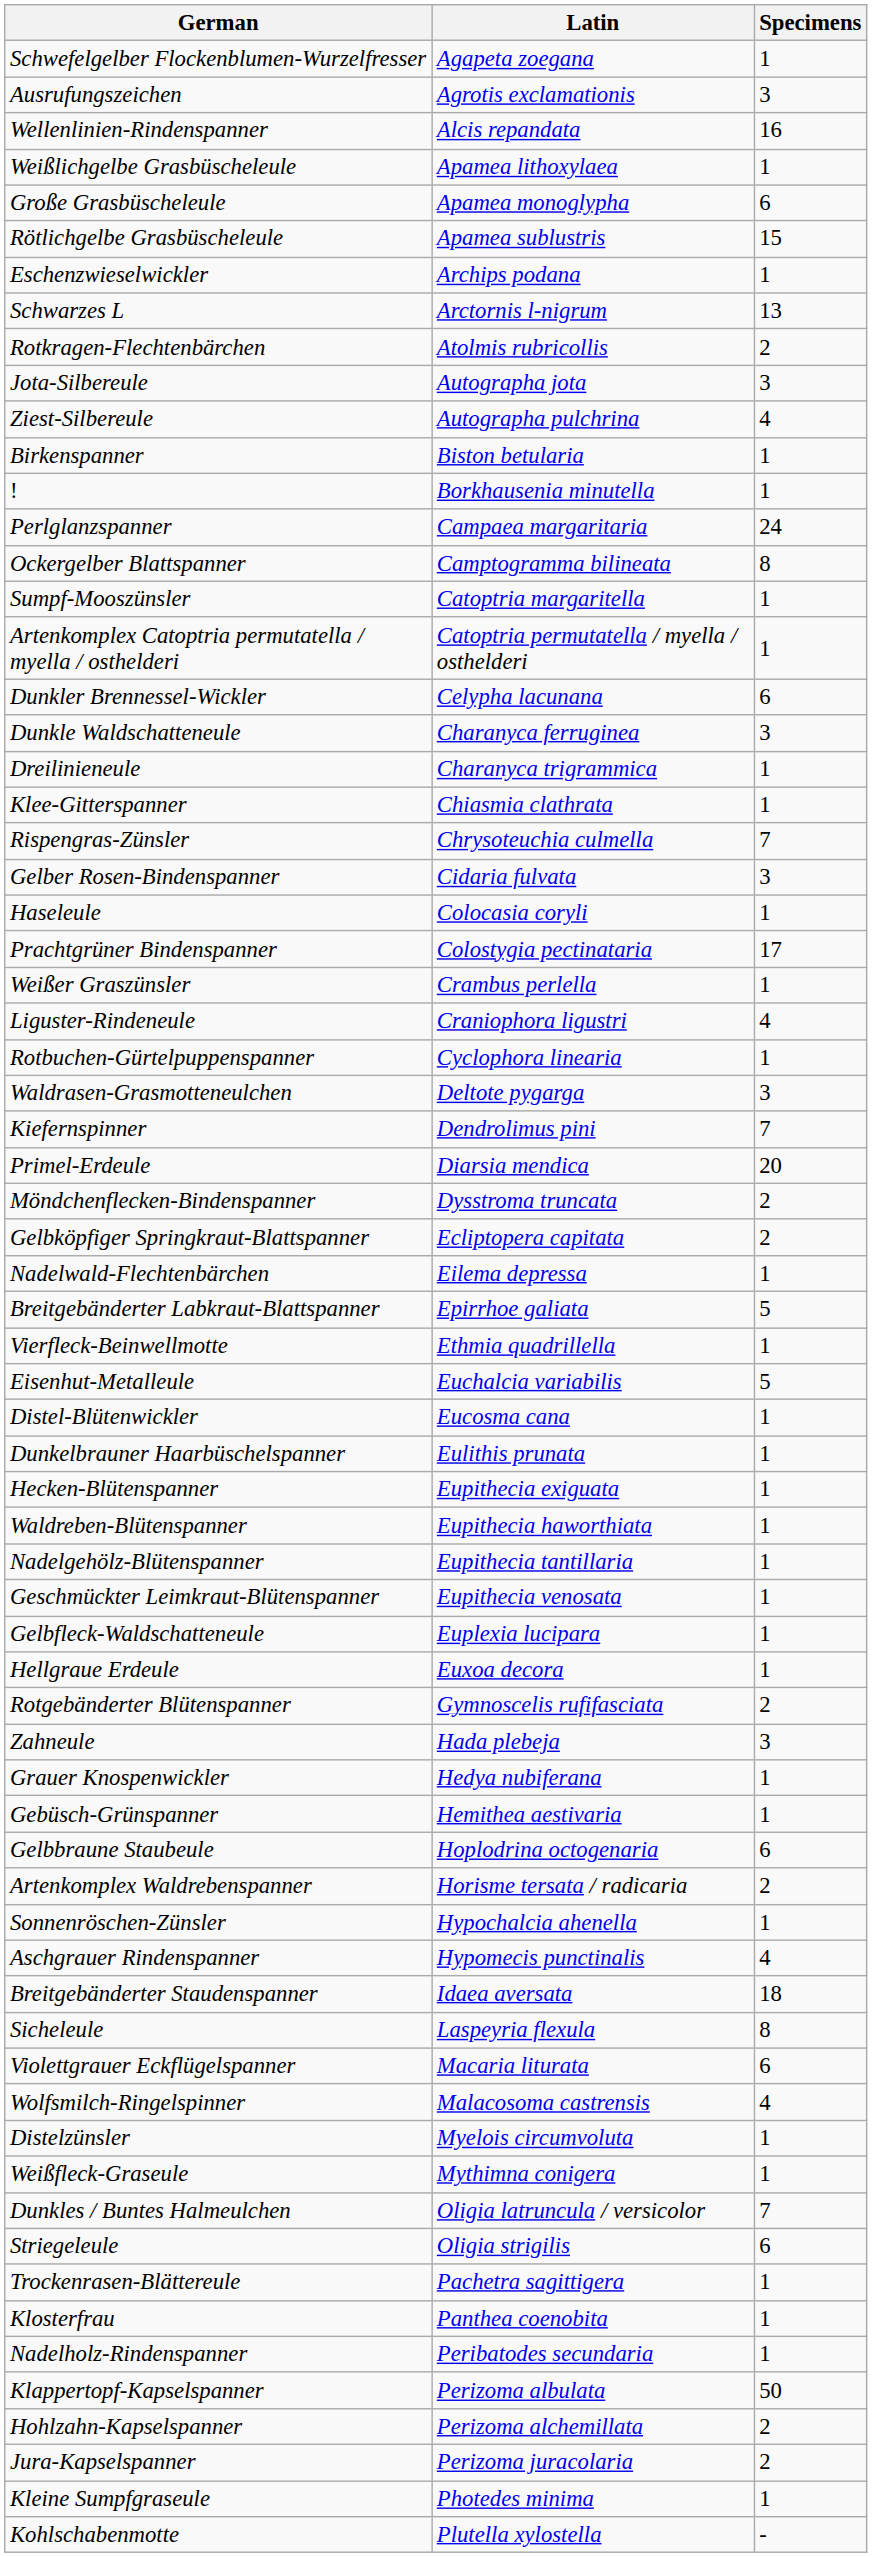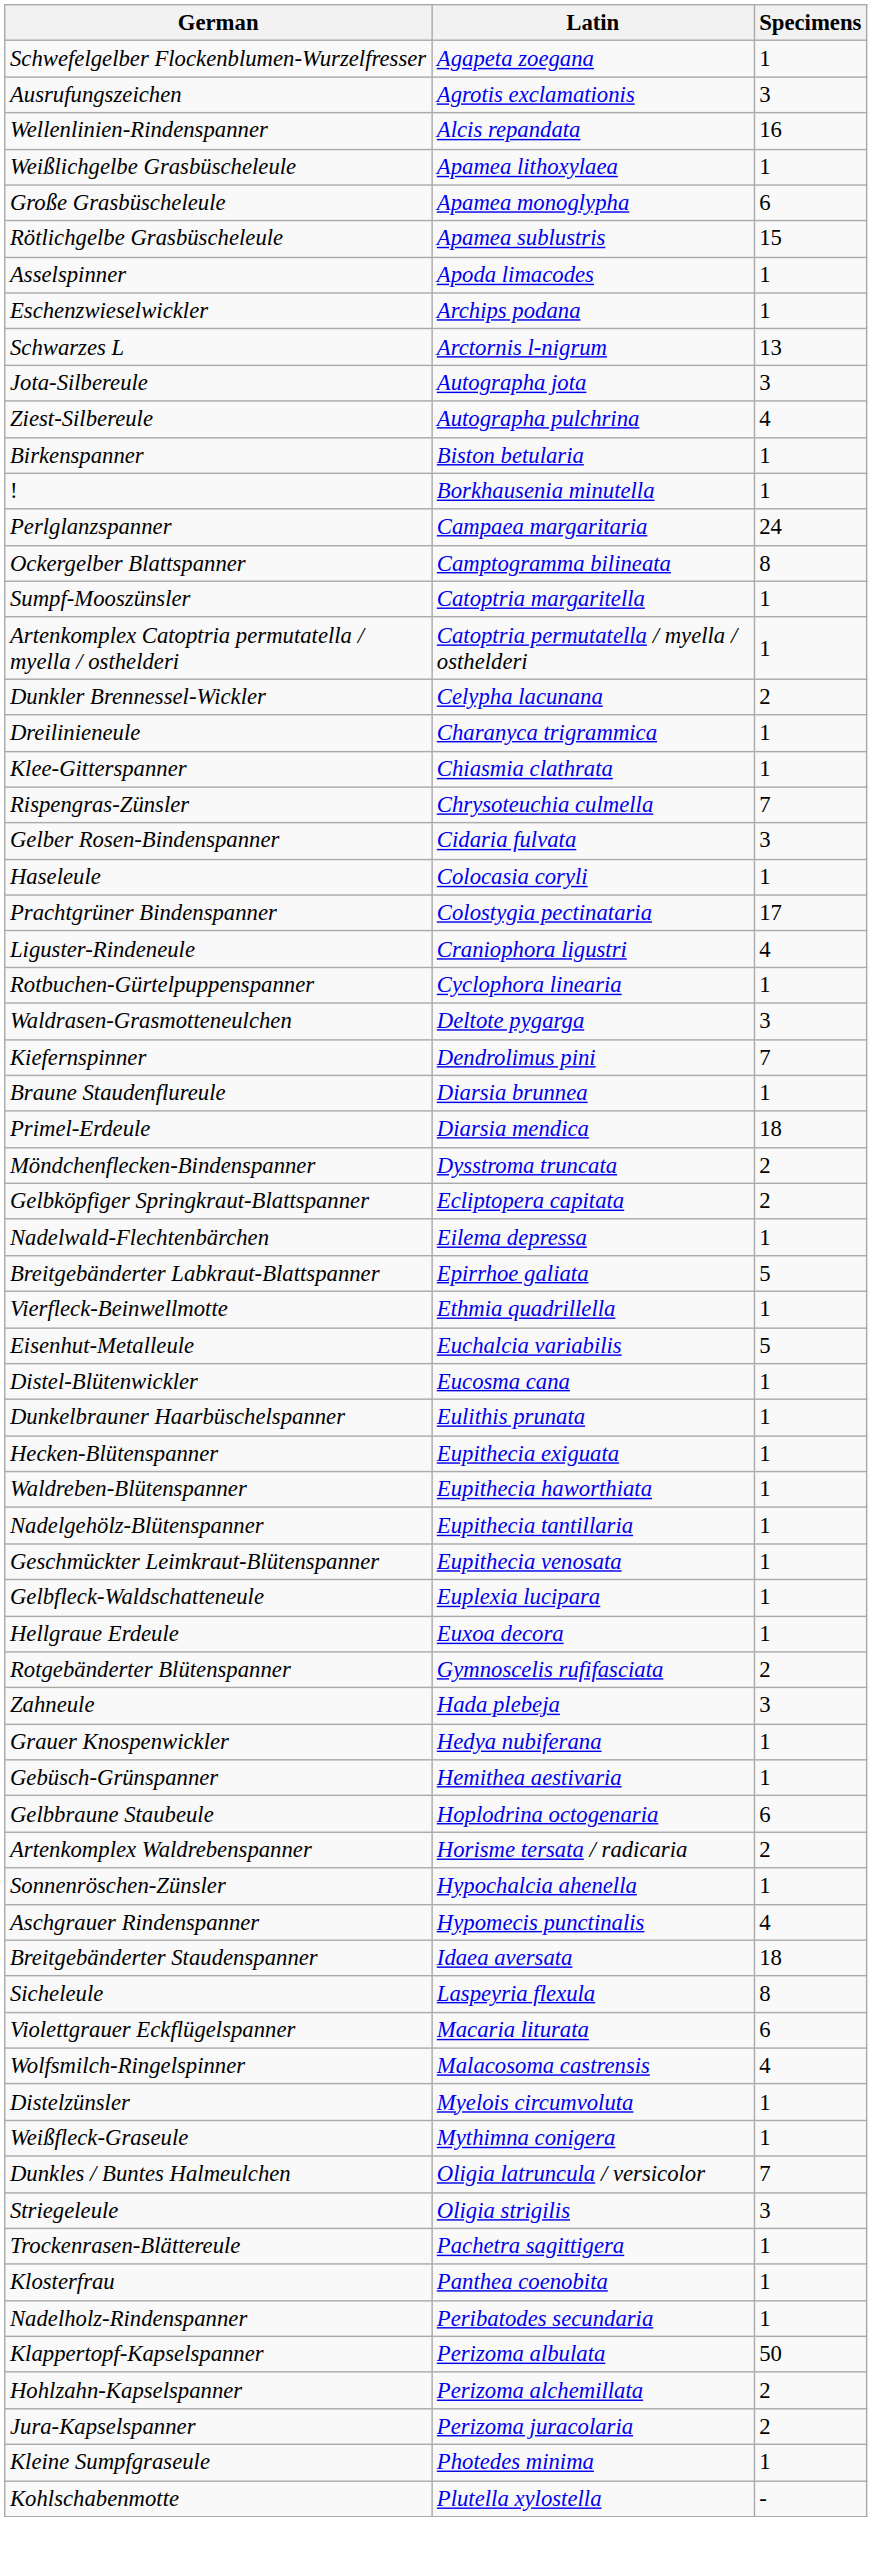+ row: Asselspinner | Apoda limacodes | 1
- row: Rotkragen-Flechtenbärchen | Atolmis rubricollis | 2
Dunkler Brennessel-Wickler | Specimens: 6 -> 2
- row: Dunkle Waldschatteneule | Charanyca ferruginea | 3
- row: Weißer Graszünsler | Crambus perlella | 1
+ row: Braune Staudenflureule | Diarsia brunnea | 1
Primel-Erdeule | Specimens: 20 -> 18
Striegeleule | Specimens: 6 -> 3
